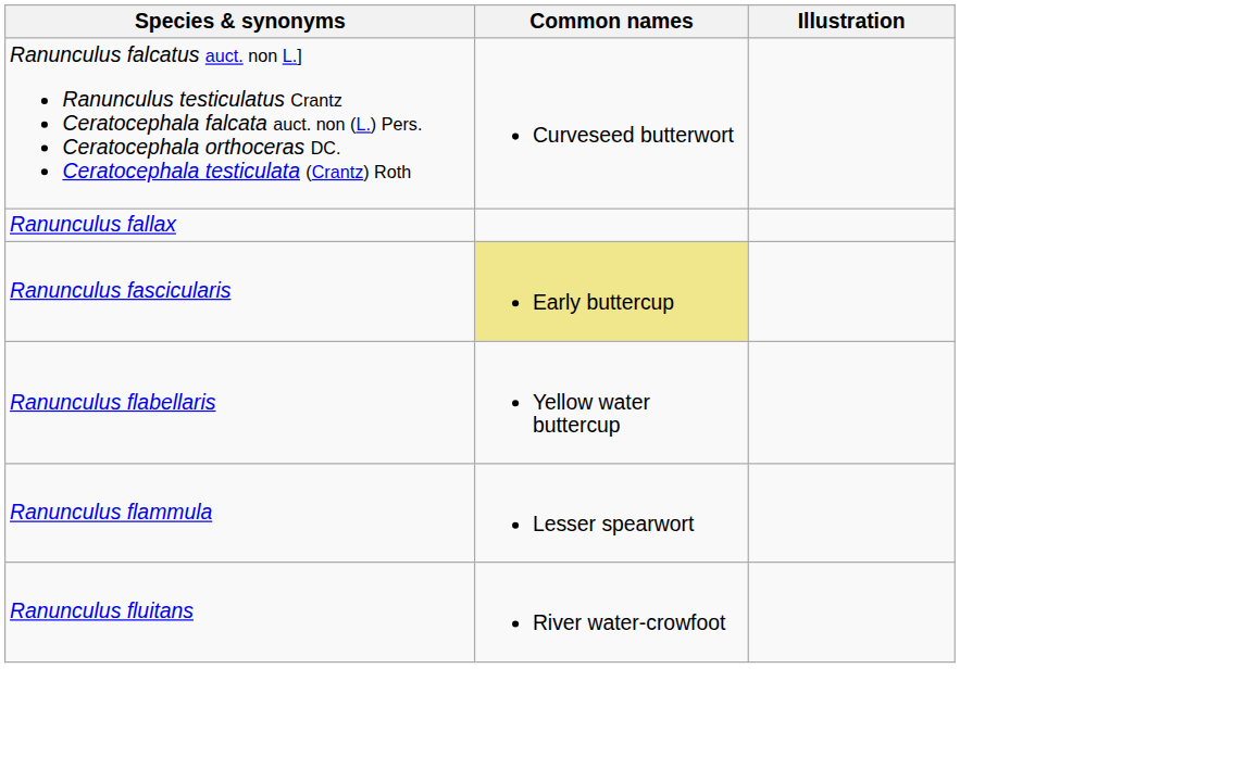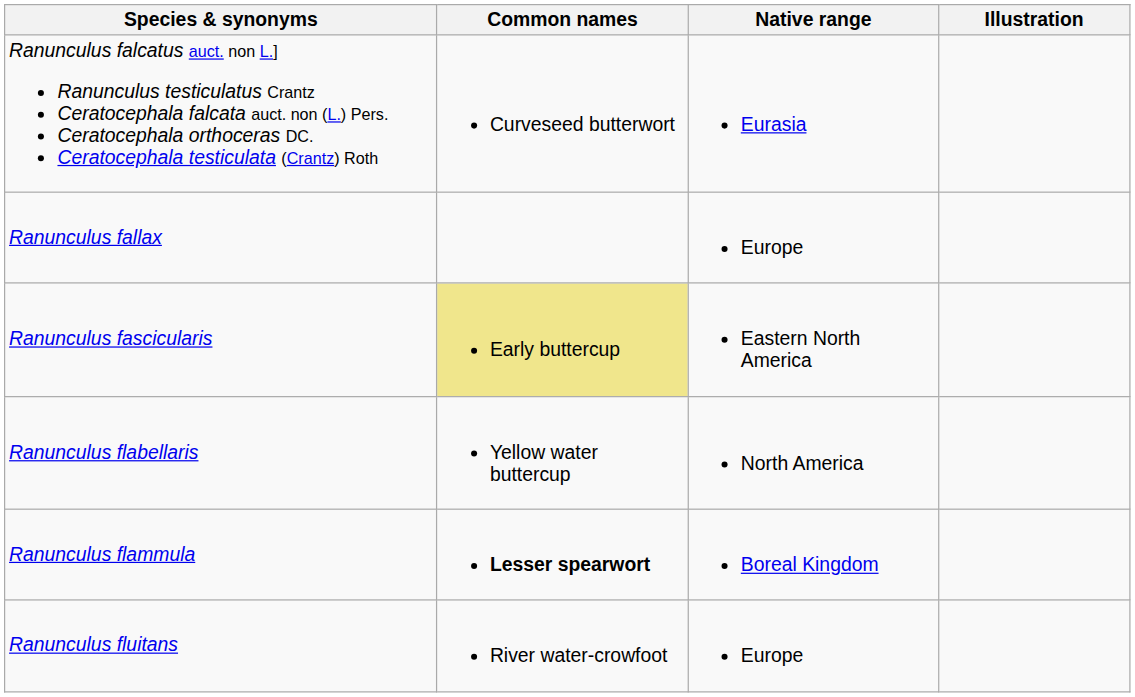+ column: Native range | Eurasia | Europe | Eastern North America | North America | Boreal Kingdom | Europe
Ranunculus flammula | Common names: normal -> bold
